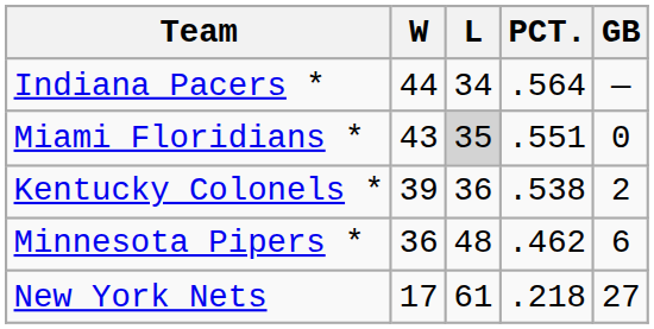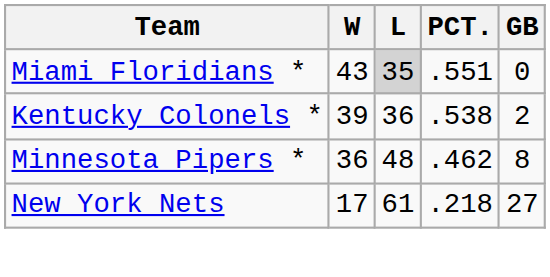- row: Indiana Pacers * | 44 | 34 | .564 | —
Minnesota Pipers * | GB: 6 -> 8
